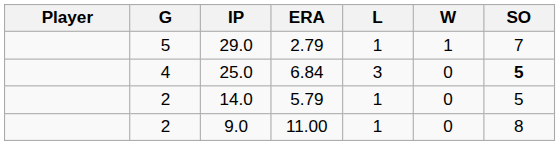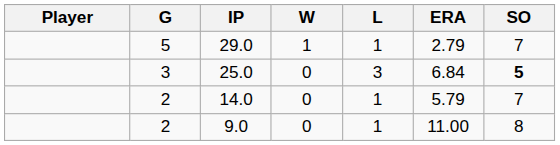columns swapped: W <-> ERA
25.0 | G: 4 -> 3
14.0 | SO: 5 -> 7
